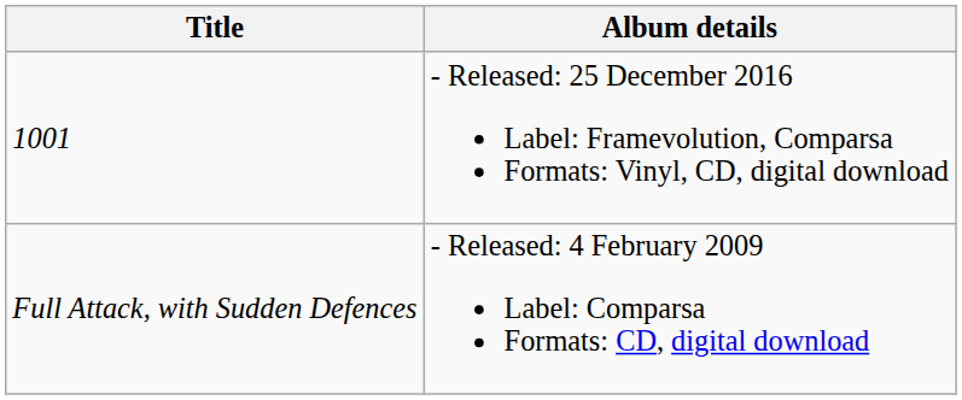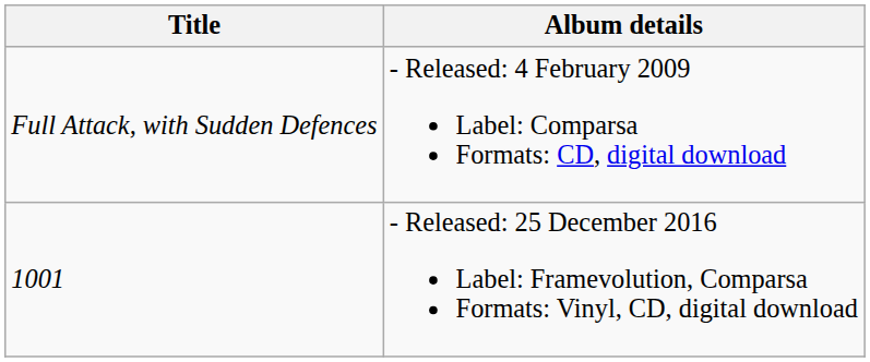rows swapped: Full Attack, with Sudden Defences <-> 1001
